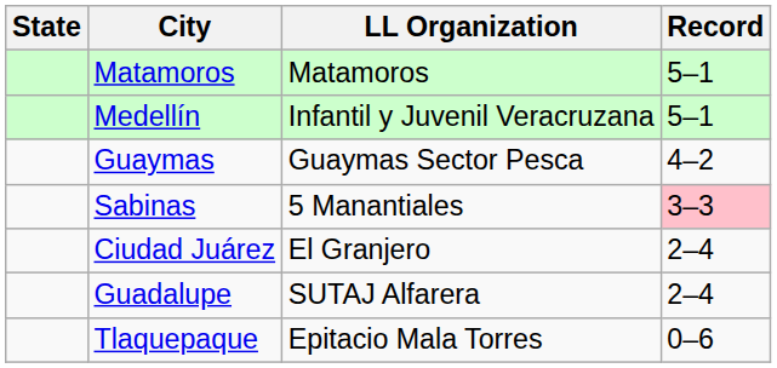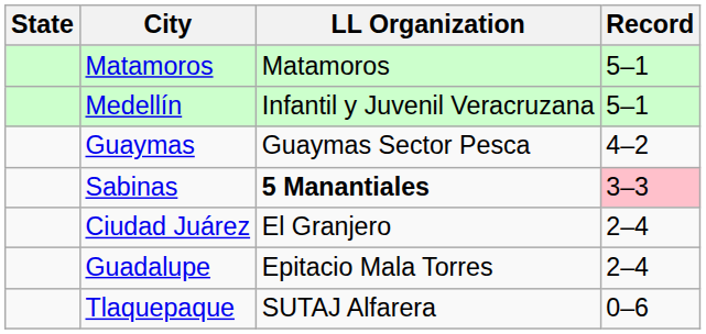Sabinas | LL Organization: normal -> bold
Guadalupe | LL Organization: SUTAJ Alfarera -> Epitacio Mala Torres
Tlaquepaque | LL Organization: Epitacio Mala Torres -> SUTAJ Alfarera
